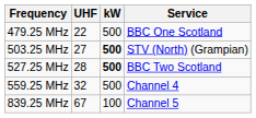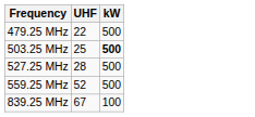- column: Service | BBC One Scotland | STV (North) (Grampian) | BBC Two Scotland | Channel 4 | Channel 5
503.25 MHz | UHF: 27 -> 25
527.25 MHz | kW: bold -> normal
559.25 MHz | UHF: 32 -> 52
